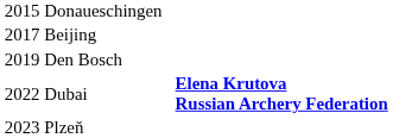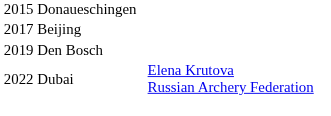2022 Dubai | column 4: bold -> normal
- row: 2023 Plzeň
